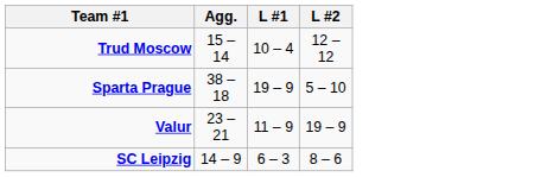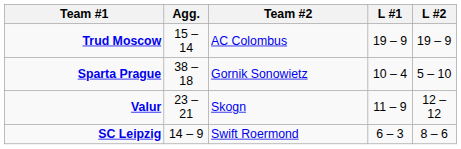+ column: Team #2 | AC Colombus | Gornik Sonowietz | Skogn | Swift Roermond
Trud Moscow | L #1: 10 – 4 -> 19 – 9
Trud Moscow | L #2: 12 – 12 -> 19 – 9
Sparta Prague | L #1: 19 – 9 -> 10 – 4
Valur | L #2: 19 – 9 -> 12 – 12
